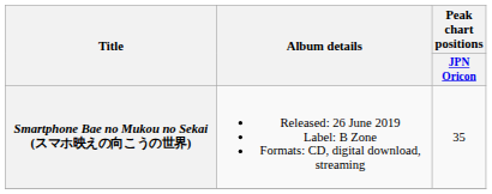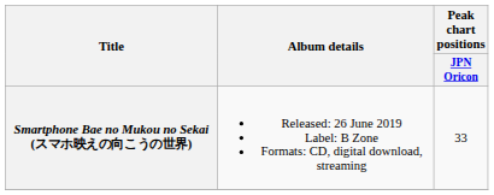Smartphone Bae no Mukou no Sekai (スマホ映えの向こうの世界) | Peak chart positions / JPN Oricon: 35 -> 33
